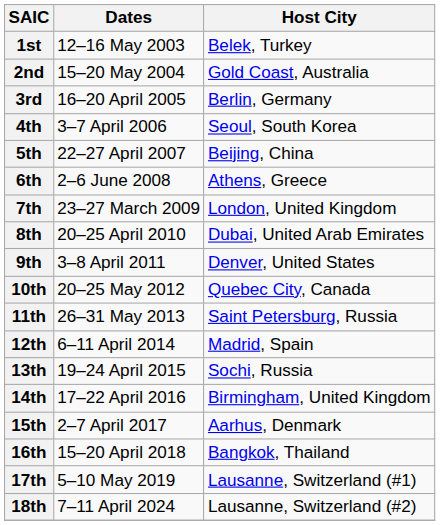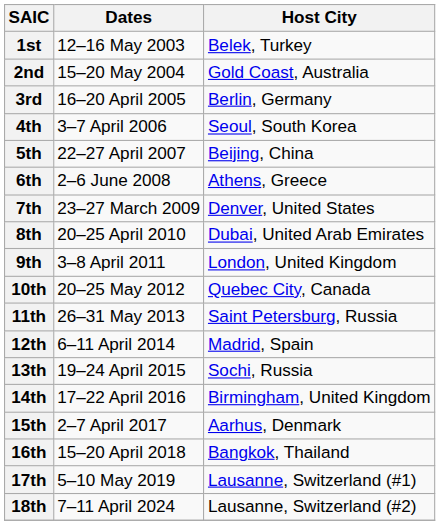7th | Host City: London, United Kingdom -> Denver, United States
9th | Host City: Denver, United States -> London, United Kingdom
